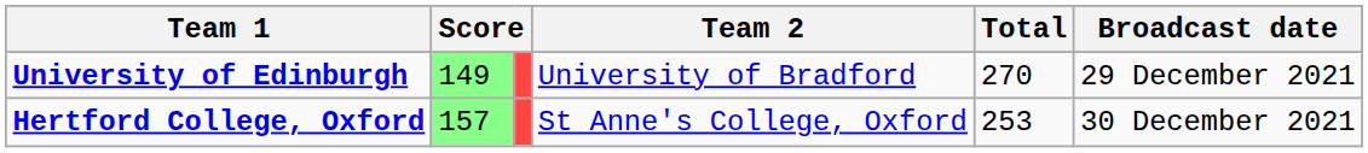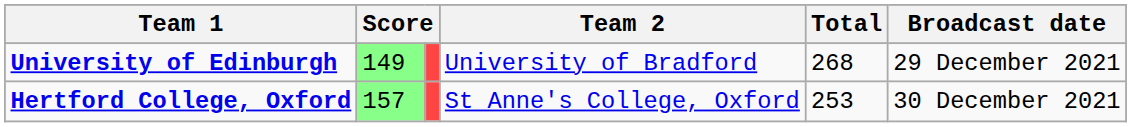University of Edinburgh | Total: 270 -> 268
